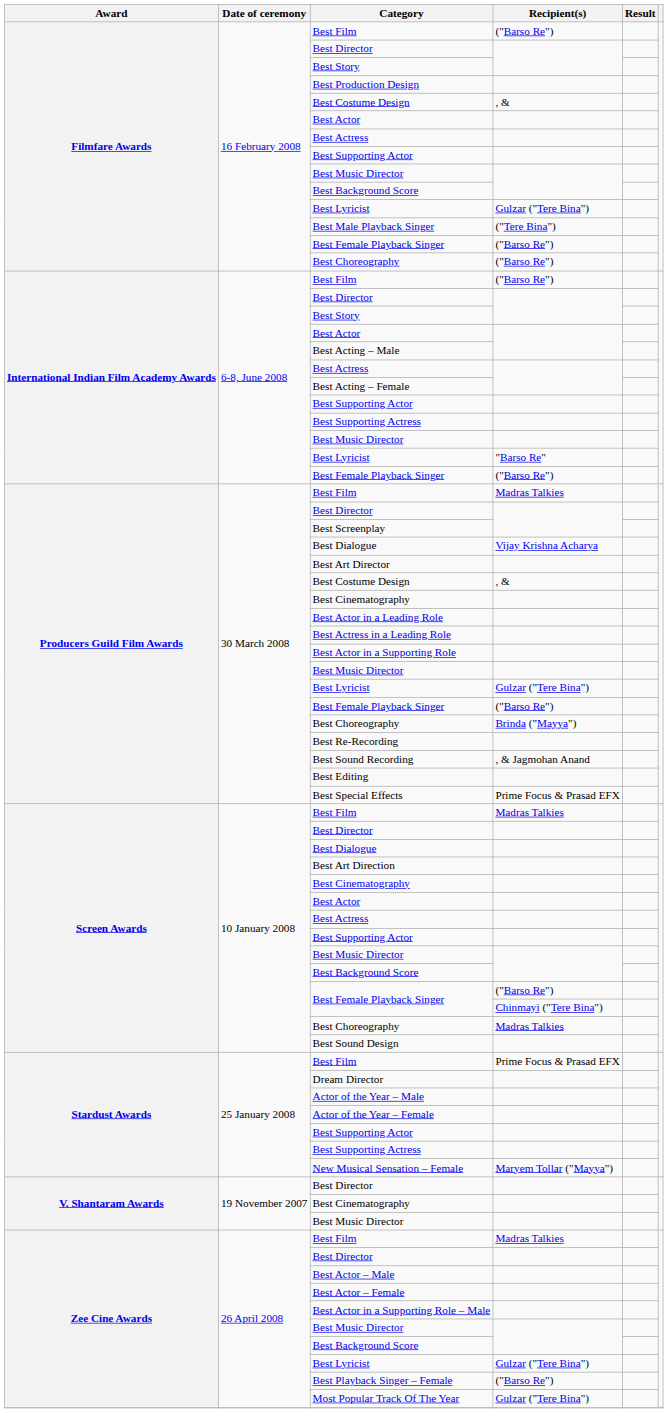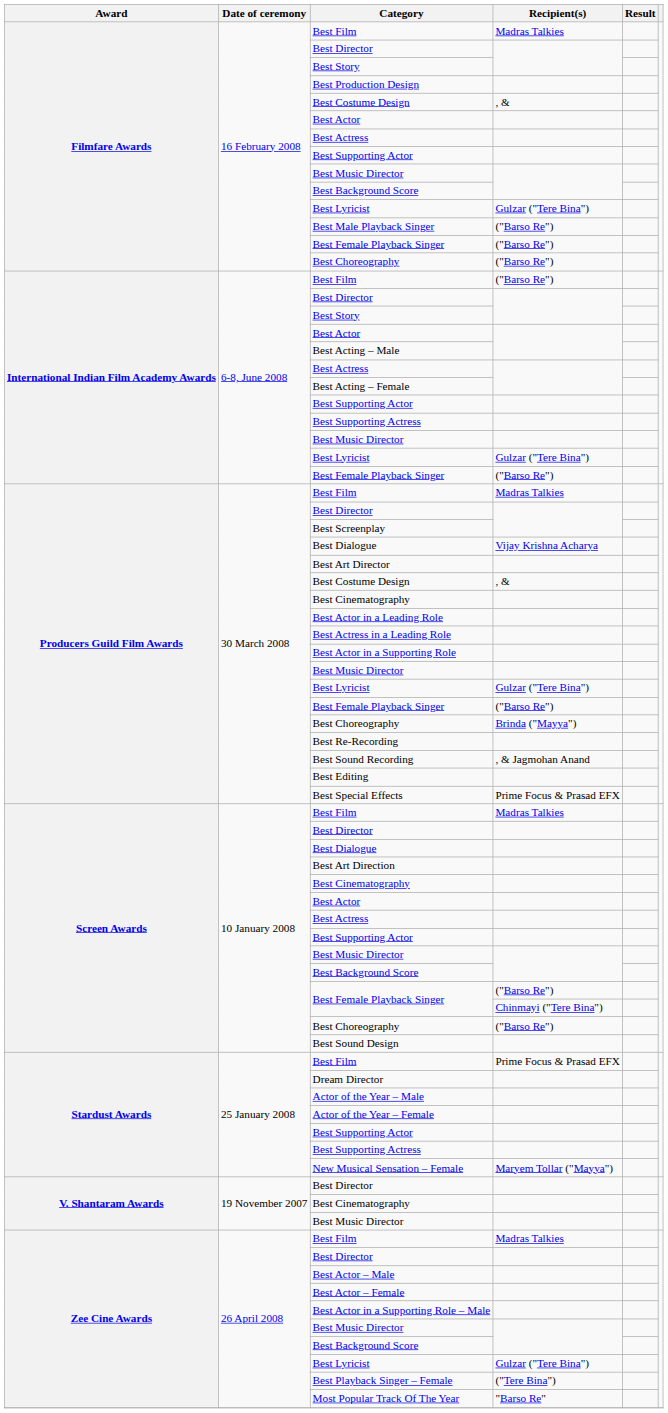Filmfare Awards / Best Film | Recipient(s): ("Barso Re") -> Madras Talkies
Best Male Playback Singer | Recipient(s): ("Tere Bina") -> ("Barso Re")
International Indian Film Academy Awards / Best Lyricist | Recipient(s): "Barso Re" -> Gulzar ("Tere Bina")
Screen Awards / Best Choreography | Recipient(s): Madras Talkies -> ("Barso Re")
Best Playback Singer – Female | Recipient(s): ("Barso Re") -> ("Tere Bina")
Most Popular Track Of The Year | Recipient(s): Gulzar ("Tere Bina") -> "Barso Re"
